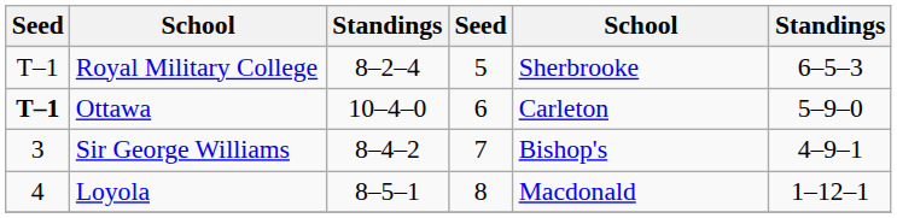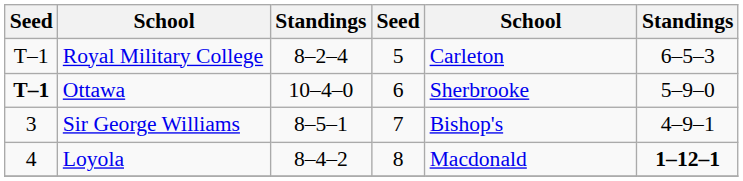Royal Military College | column 5: Sherbrooke -> Carleton
Ottawa | column 5: Carleton -> Sherbrooke
Sir George Williams | column 3: 8–4–2 -> 8–5–1
Loyola | column 3: 8–5–1 -> 8–4–2
Loyola | column 6: normal -> bold
